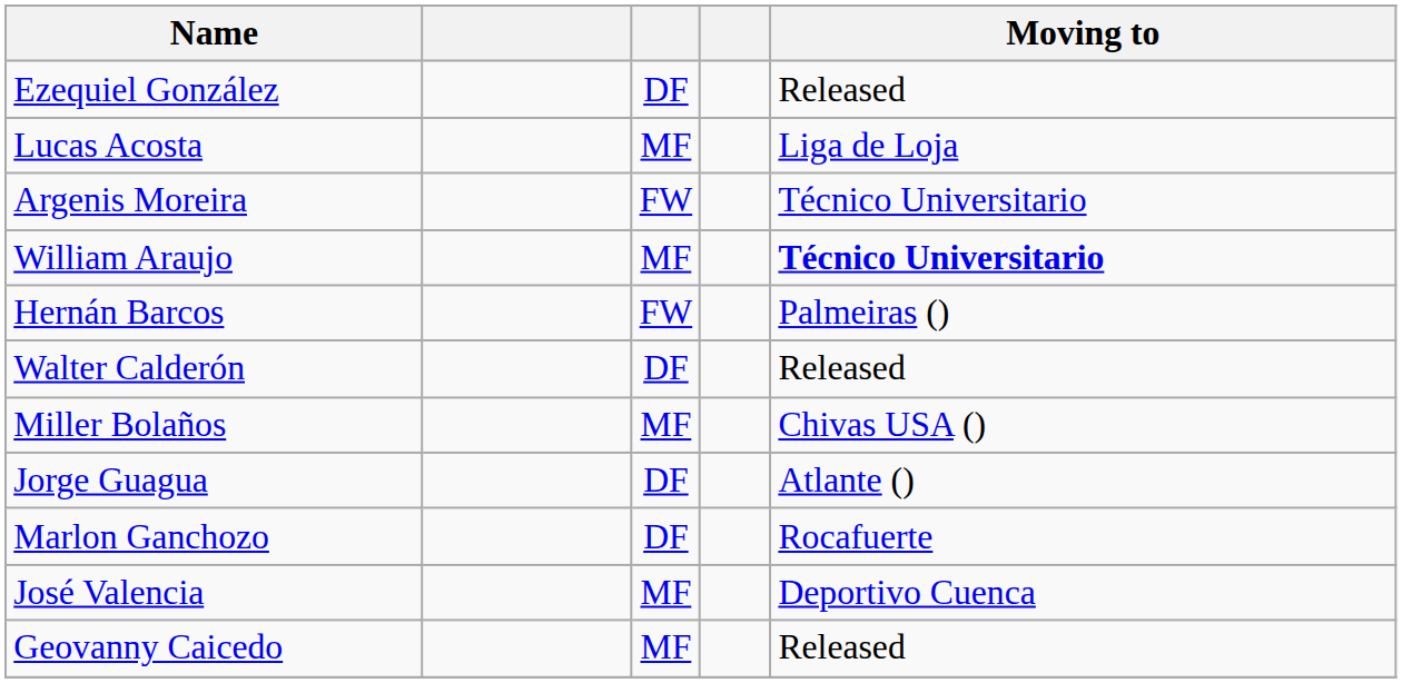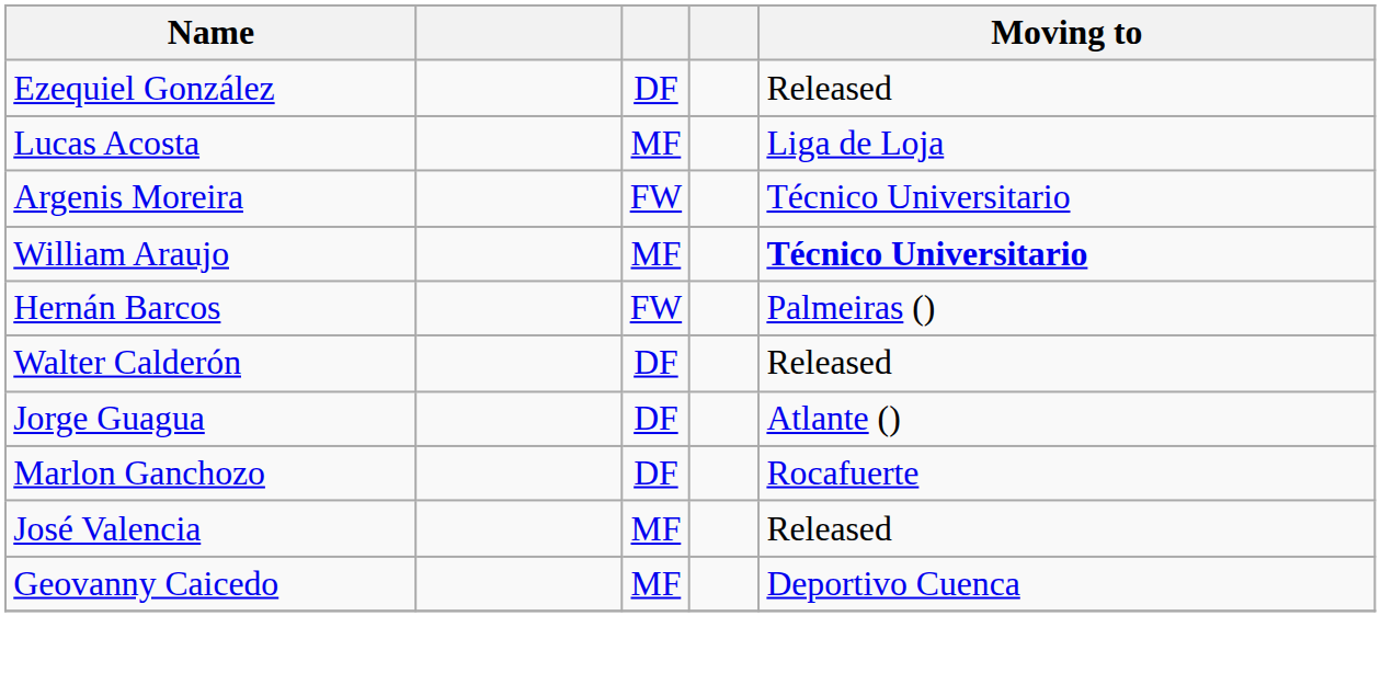- row: Miller Bolaños | MF | Chivas USA ()
José Valencia | Moving to: Deportivo Cuenca -> Released
Geovanny Caicedo | Moving to: Released -> Deportivo Cuenca
